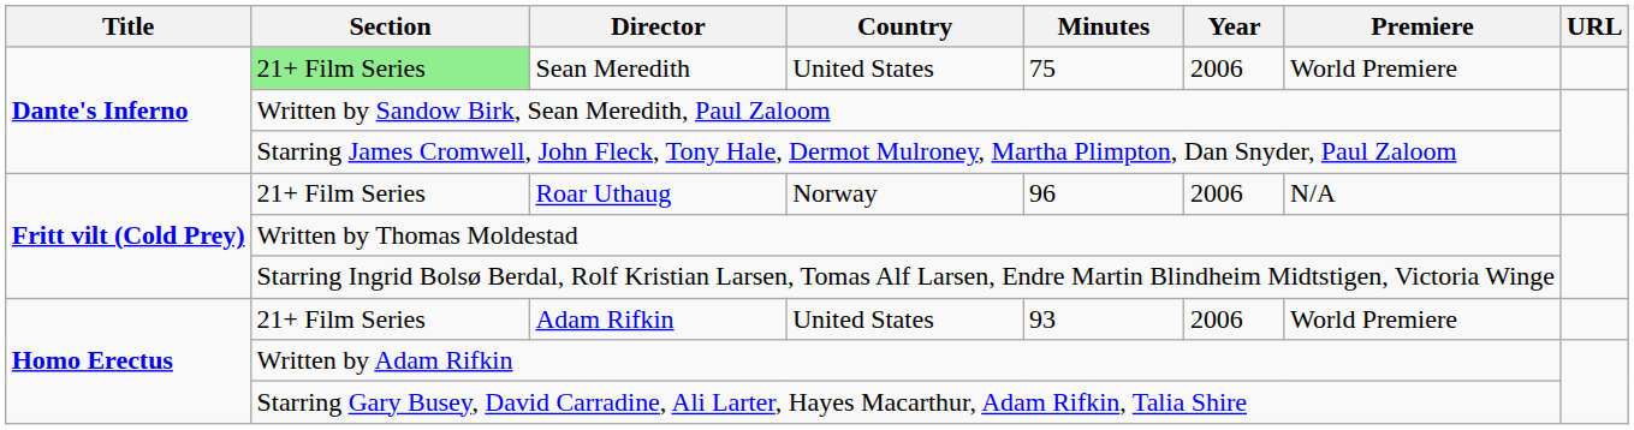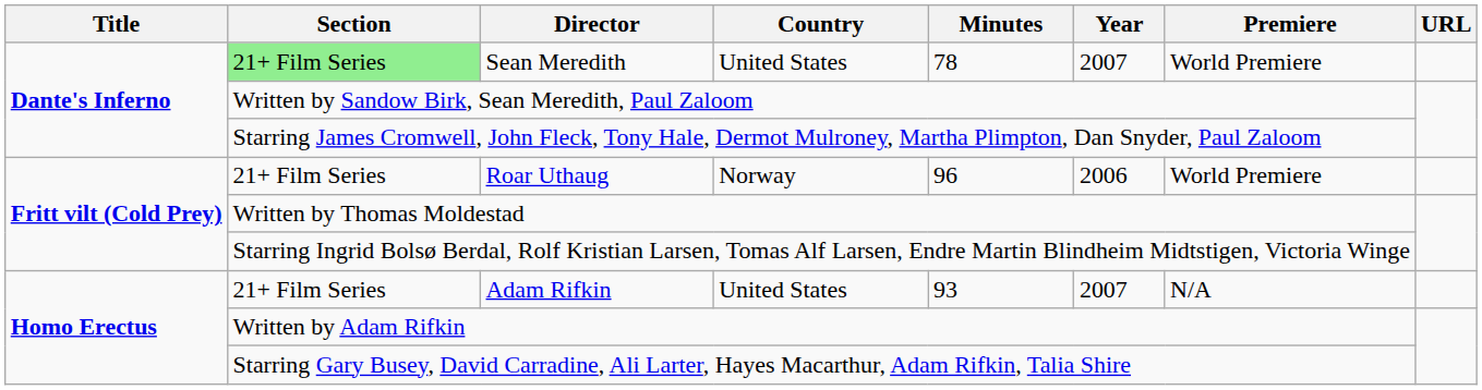Sean Meredith | Minutes: 75 -> 78
Sean Meredith | Year: 2006 -> 2007
Roar Uthaug | Premiere: N/A -> World Premiere
Adam Rifkin | Year: 2006 -> 2007
Adam Rifkin | Premiere: World Premiere -> N/A
